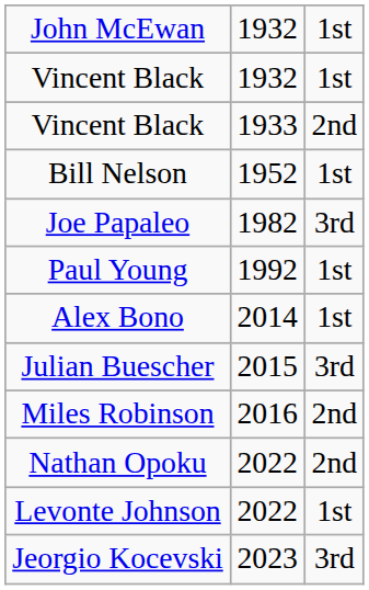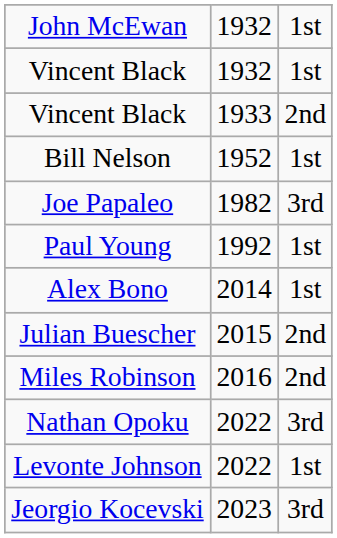Julian Buescher | column 3: 3rd -> 2nd
Nathan Opoku | column 3: 2nd -> 3rd
